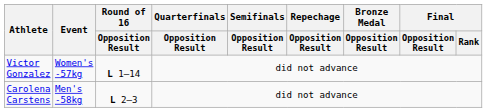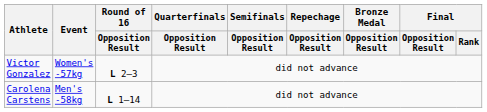Victor Gonzalez | Round of 16 / Opposition Result: L 1–14 -> L 2–3
Carolena Carstens | Round of 16 / Opposition Result: L 2–3 -> L 1–14
